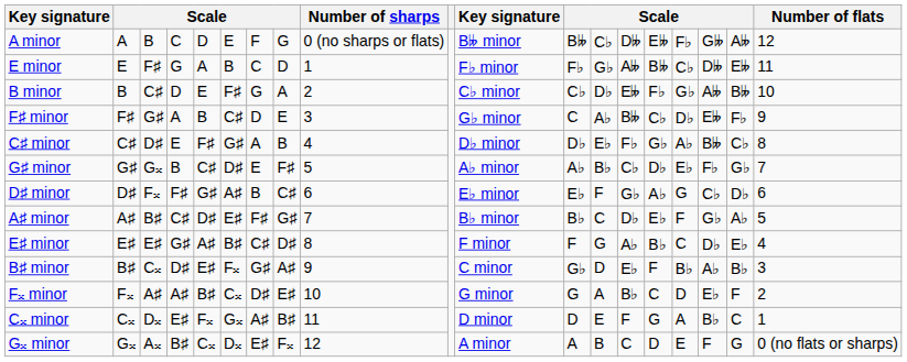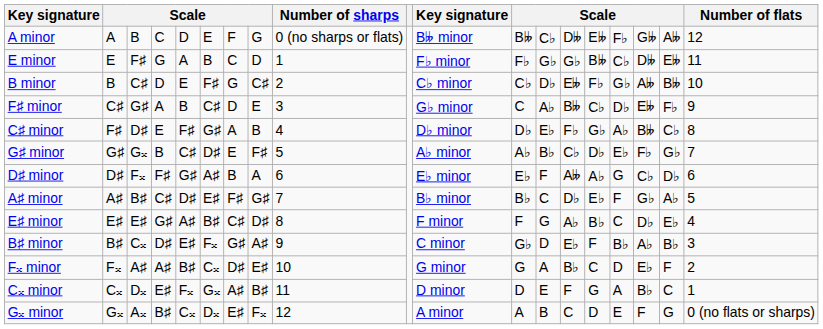E minor | column 14: A𝄫 -> G♭
B minor | column 8: A -> C♯
F♯ minor | column 2: F♯ -> C♯
C♯ minor | column 2: C♯ -> F♯
D♯ minor | column 8: C♯ -> A
D♯ minor | column 14: G♭ -> A𝄫
